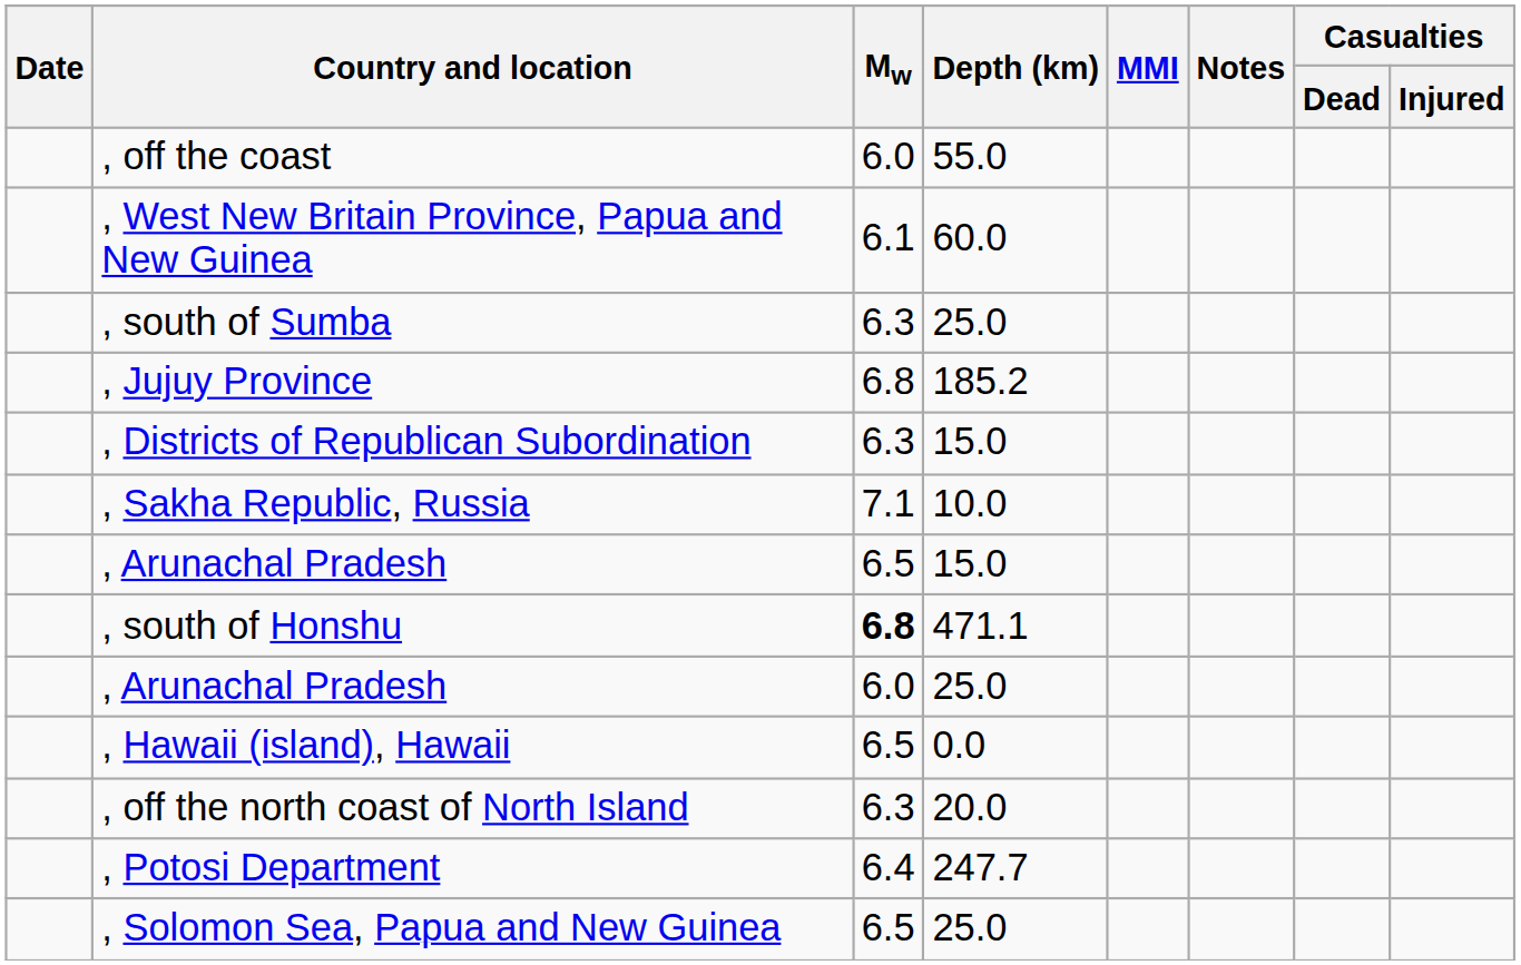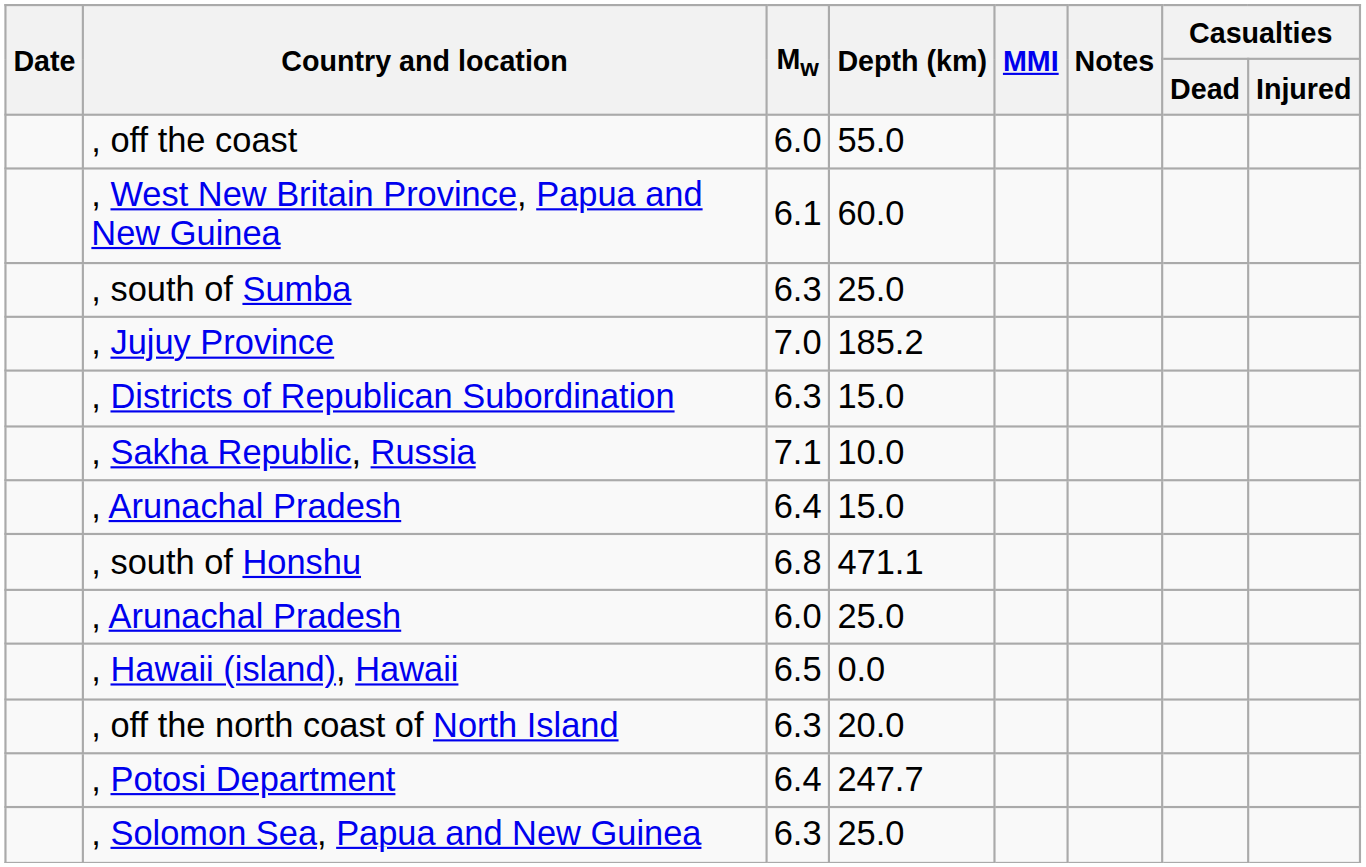, Jujuy Province | Mw: 6.8 -> 7.0
, Arunachal Pradesh / 15.0 | Mw: 6.5 -> 6.4
, south of Honshu | Mw: bold -> normal
, Solomon Sea, Papua and New Guinea | Mw: 6.5 -> 6.3
